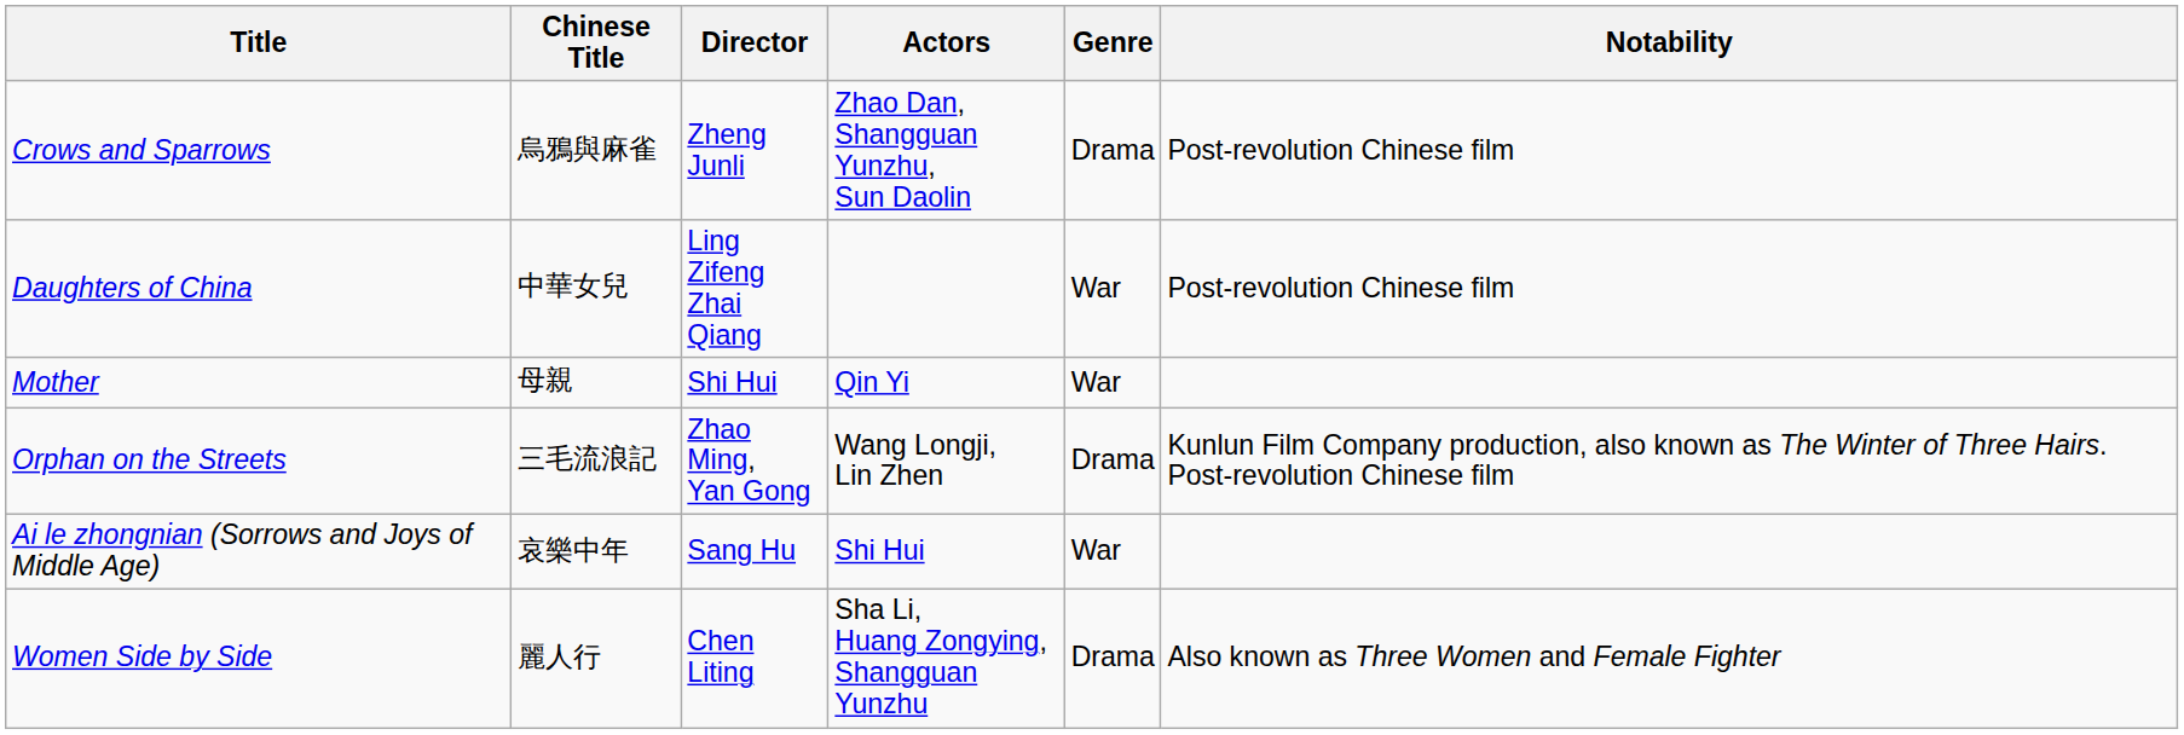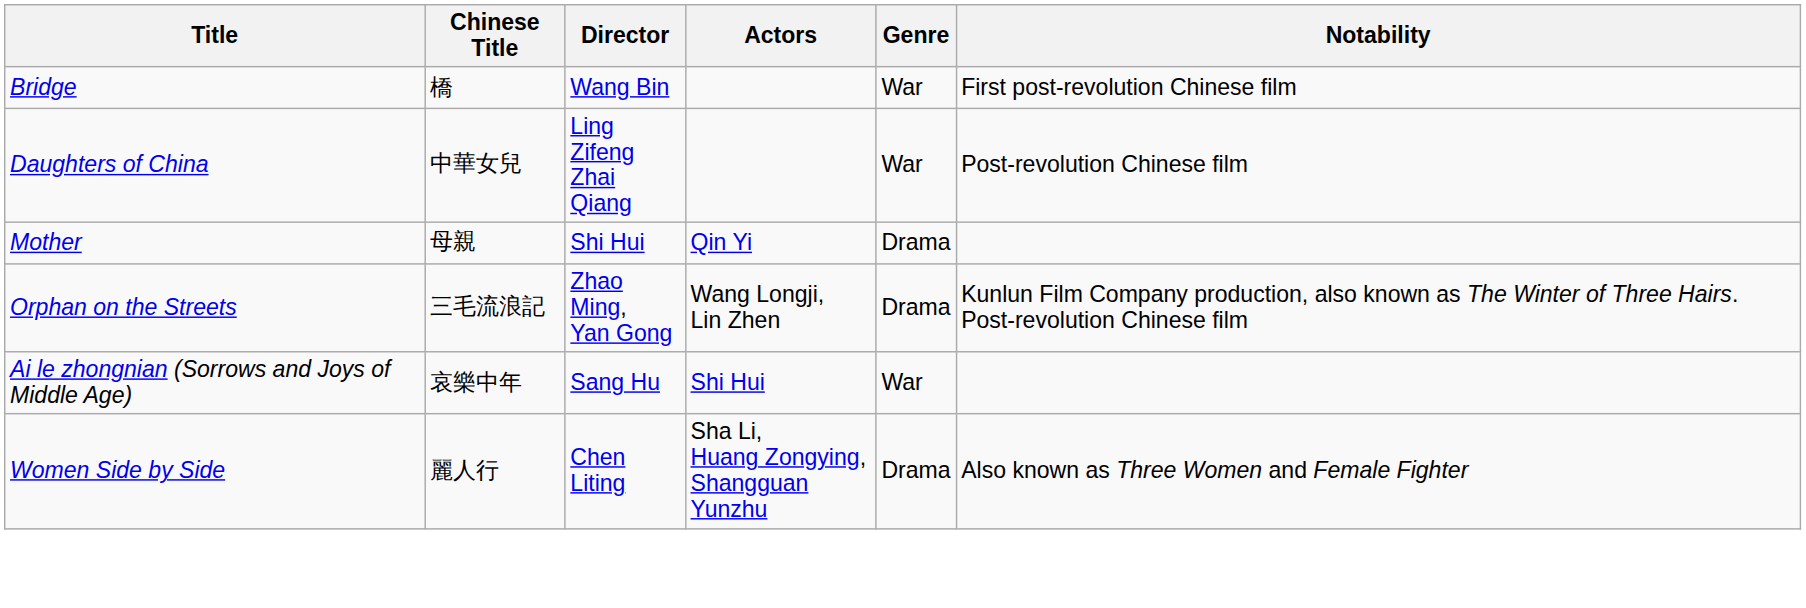+ row: Bridge | 橋 | Wang Bin | War | First post-revolution Chinese film
- row: Crows and Sparrows | 烏鴉與麻雀 | Zheng Junli | Zhao Dan, Shangguan Yunzhu, Sun Daolin | Drama | Post-revolution Chinese film
Mother | Genre: War -> Drama
